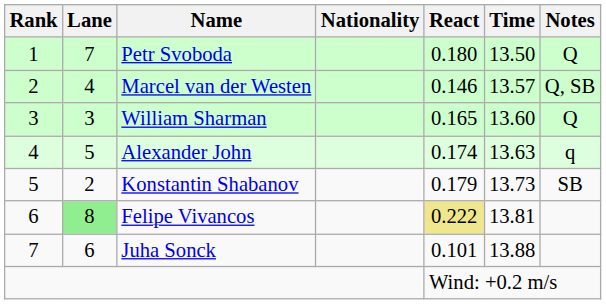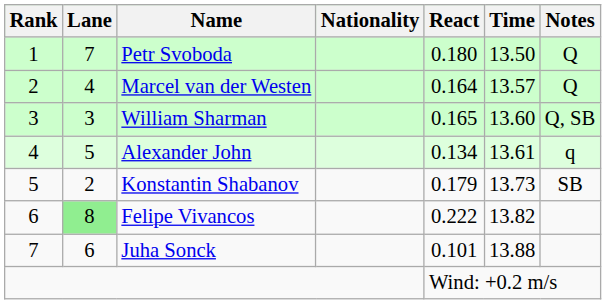Marcel van der Westen | React: 0.146 -> 0.164
Marcel van der Westen | Notes: Q, SB -> Q
William Sharman | Notes: Q -> Q, SB
Alexander John | React: 0.174 -> 0.134
Alexander John | Time: 13.63 -> 13.61
Felipe Vivancos | React: khaki background -> no background
Felipe Vivancos | Time: 13.81 -> 13.82
